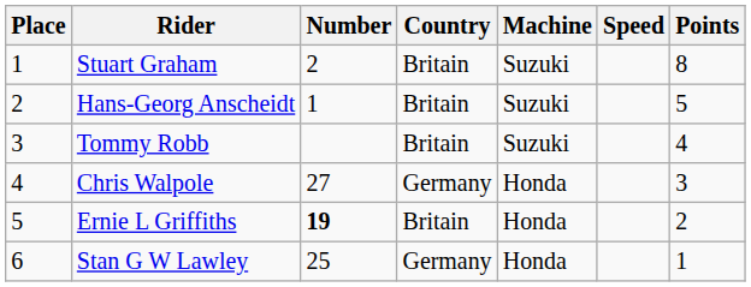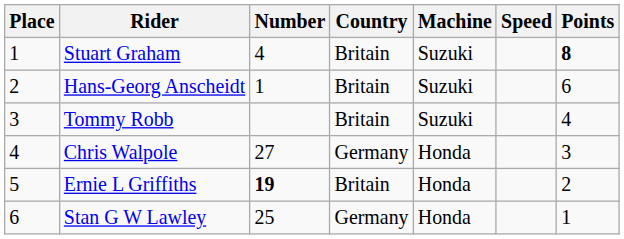Stuart Graham | Number: 2 -> 4
Stuart Graham | Points: normal -> bold
Hans-Georg Anscheidt | Points: 5 -> 6
